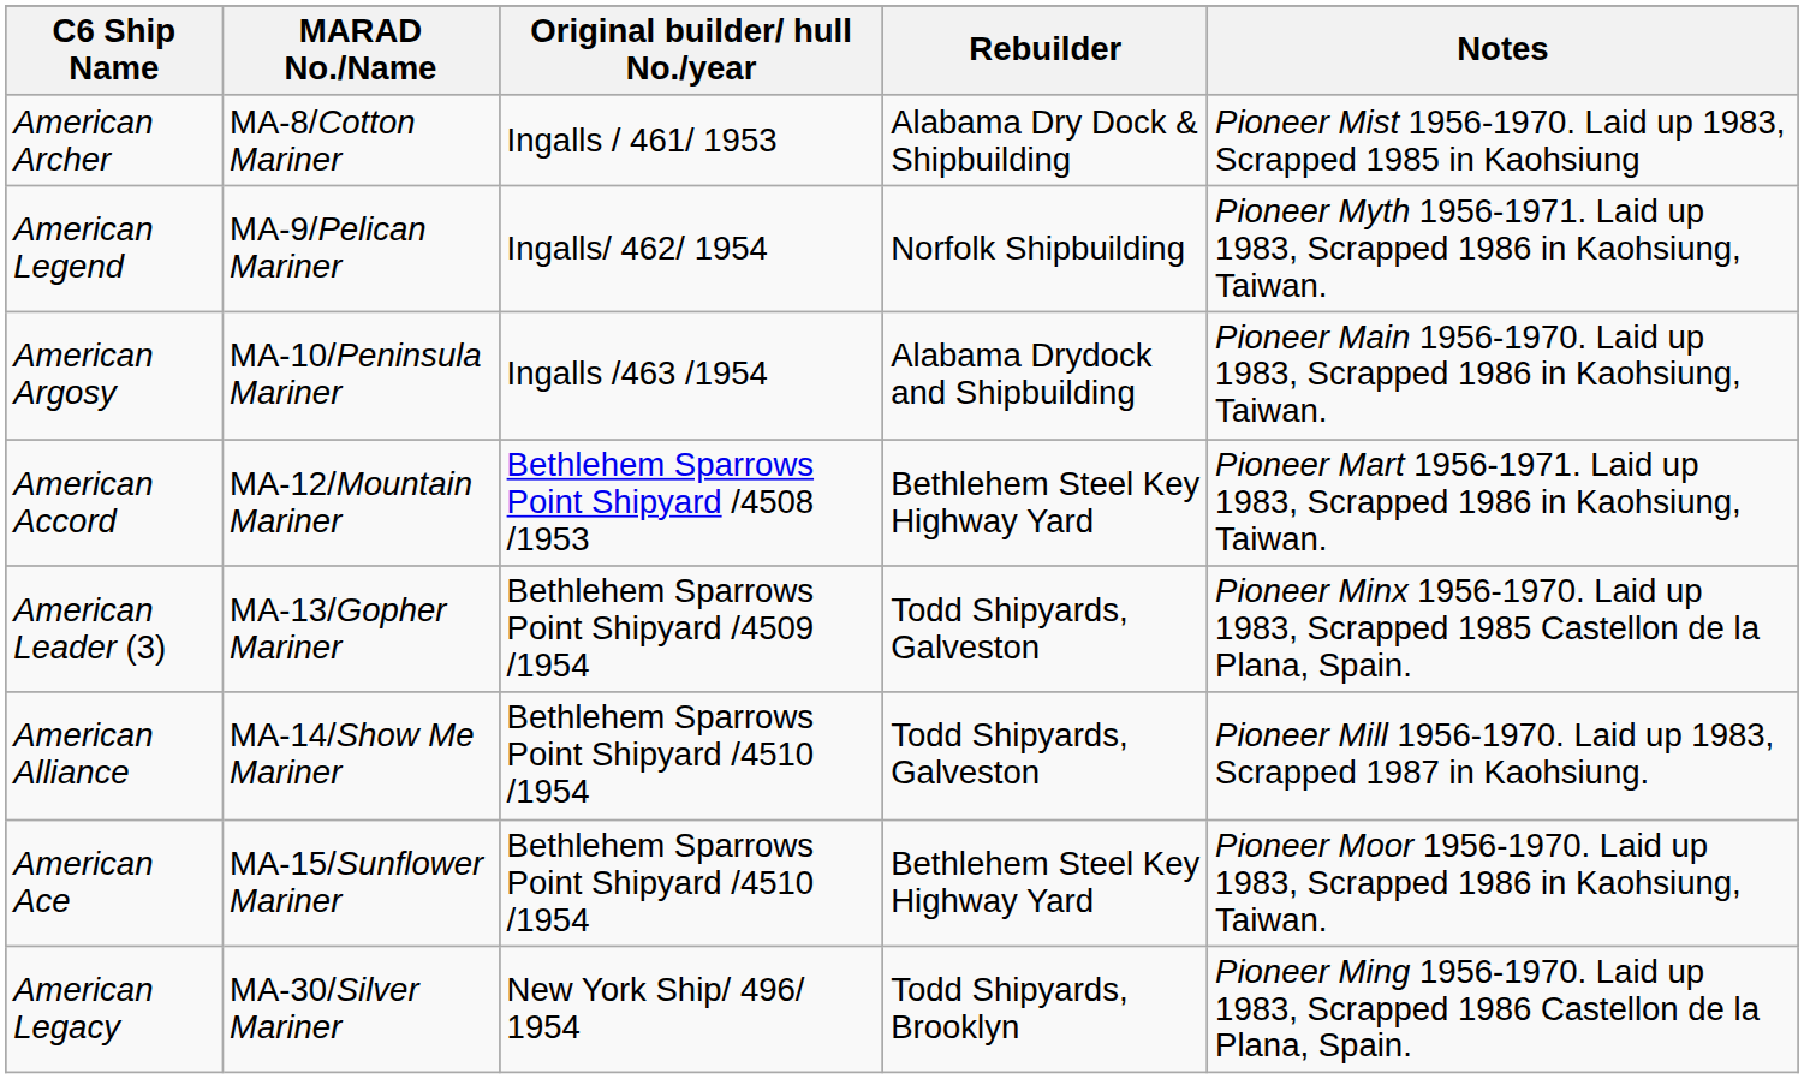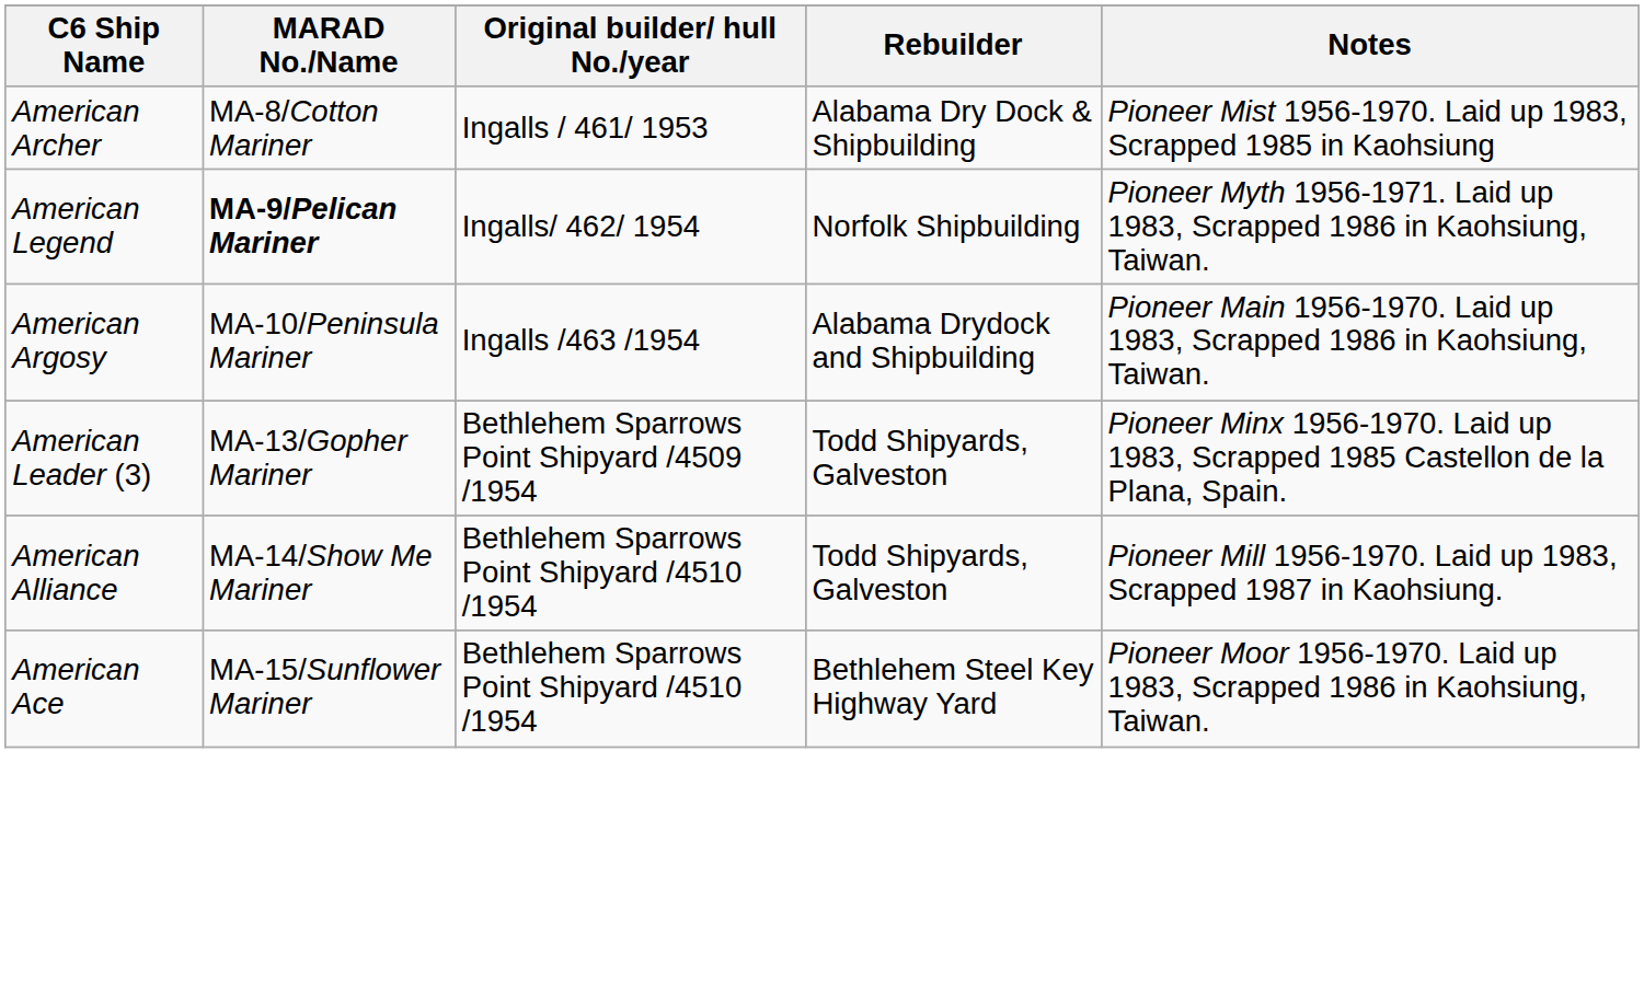American Legend | MARAD No./Name: normal -> bold
- row: American Accord | MA-12/Mountain Mariner | Bethlehem Sparrows Point Shipyard /4508 /1953 | Bethlehem Steel Key Highway Yard | Pioneer Mart 1956-1971. Laid up 1983, Scrapped 1986 in Kaohsiung, Taiwan.
- row: American Legacy | MA-30/Silver Mariner | New York Ship/ 496/ 1954 | Todd Shipyards, Brooklyn | Pioneer Ming 1956-1970. Laid up 1983, Scrapped 1986 Castellon de la Plana, Spain.
